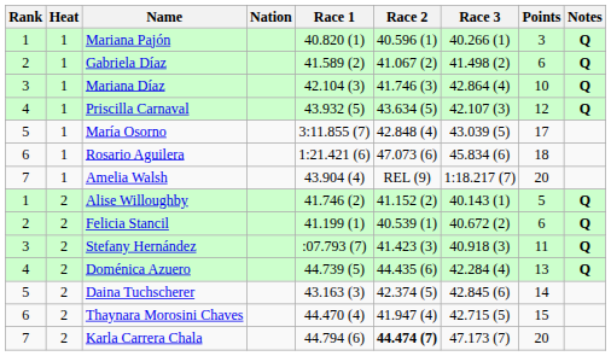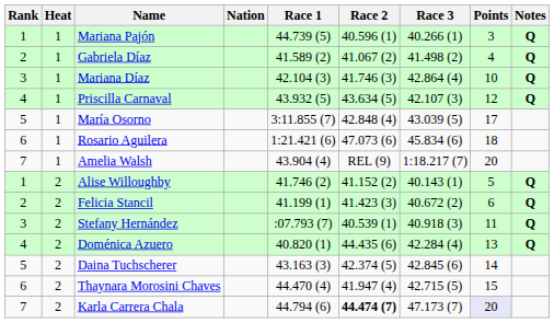Mariana Pajón | Race 1: 40.820 (1) -> 44.739 (5)
Gabriela Díaz | Points: 6 -> 4
Felicia Stancil | Race 2: 40.539 (1) -> 41.423 (3)
Stefany Hernández | Race 2: 41.423 (3) -> 40.539 (1)
Doménica Azuero | Race 1: 44.739 (5) -> 40.820 (1)
Karla Carrera Chala | Points: no background -> lavender background
